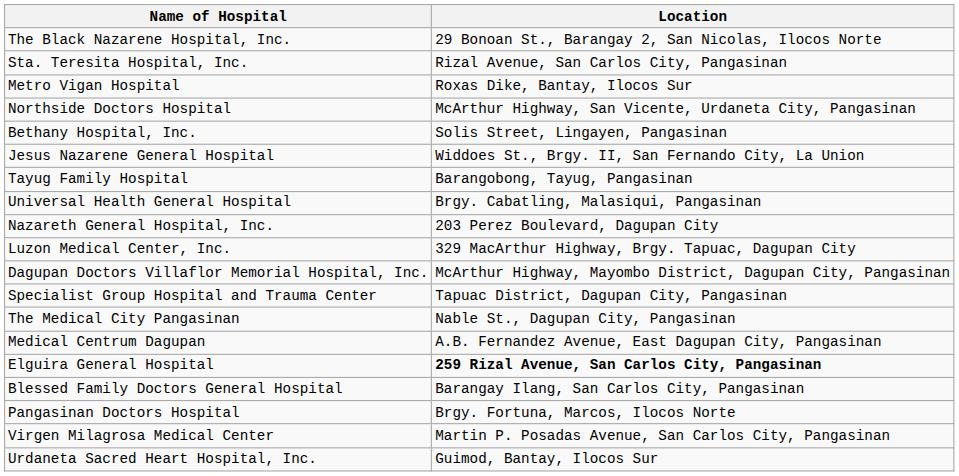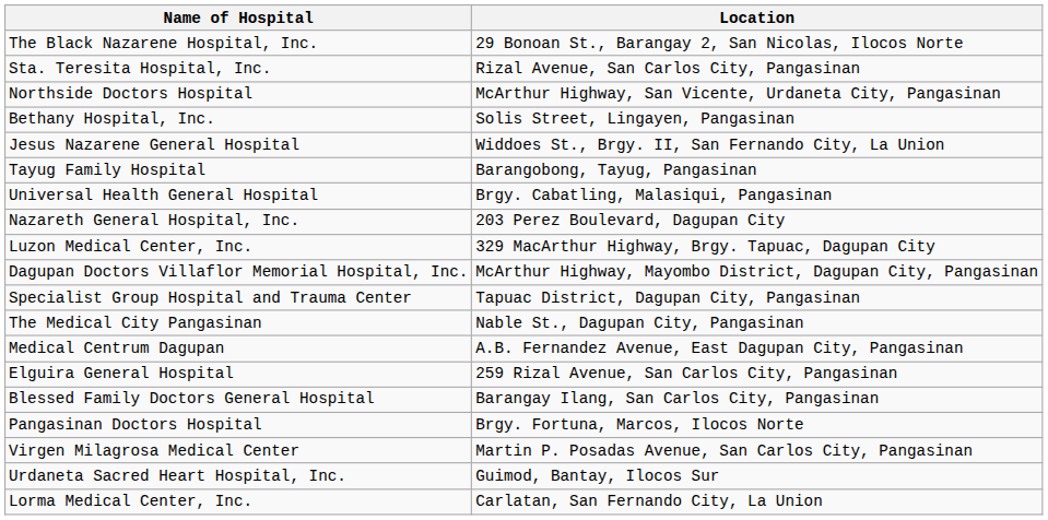- row: Metro Vigan Hospital | Roxas Dike, Bantay, Ilocos Sur
Elguira General Hospital | Location: bold -> normal
+ row: Lorma Medical Center, Inc. | Carlatan, San Fernando City, La Union
